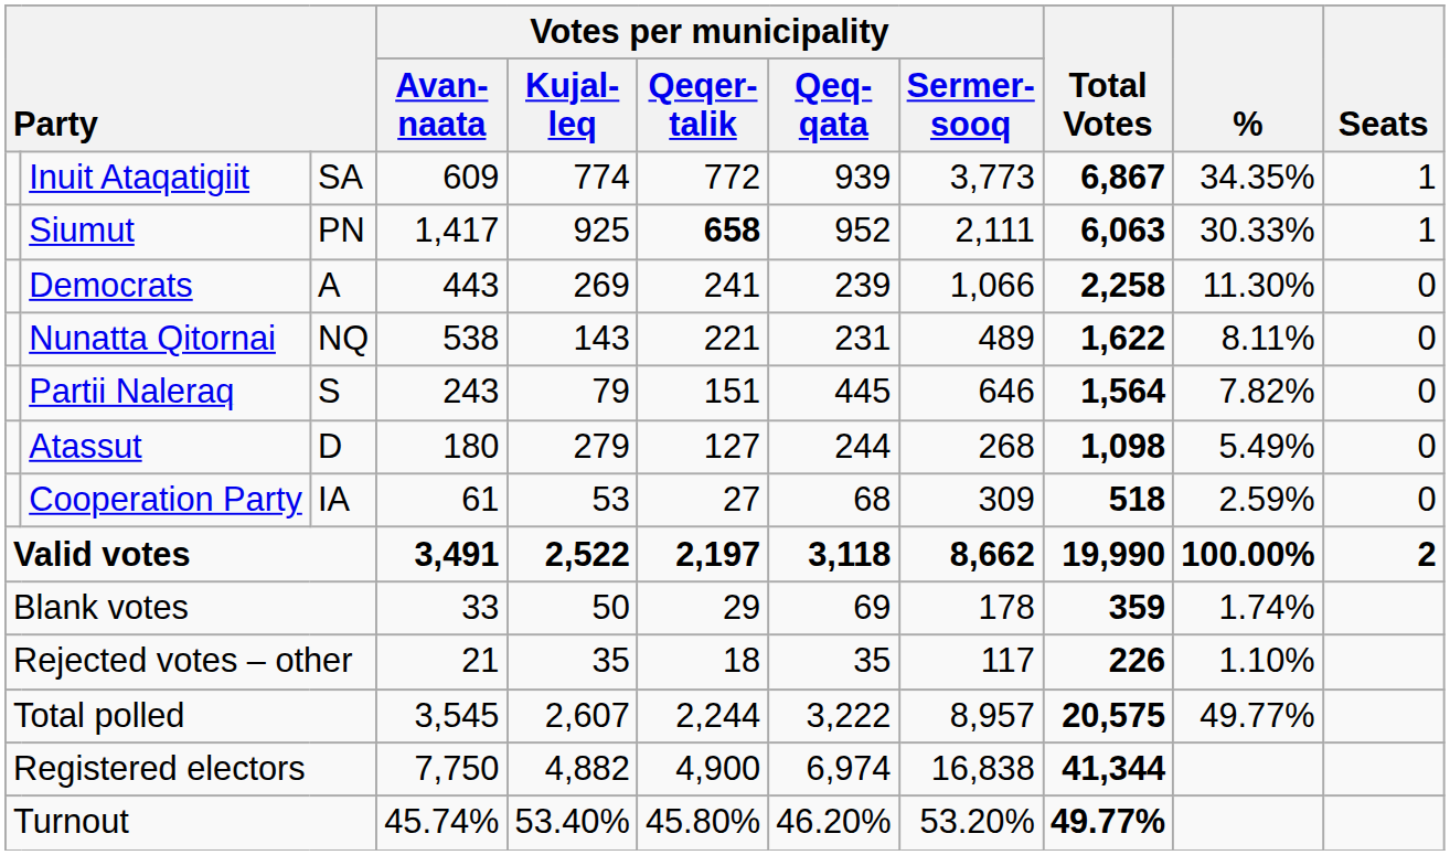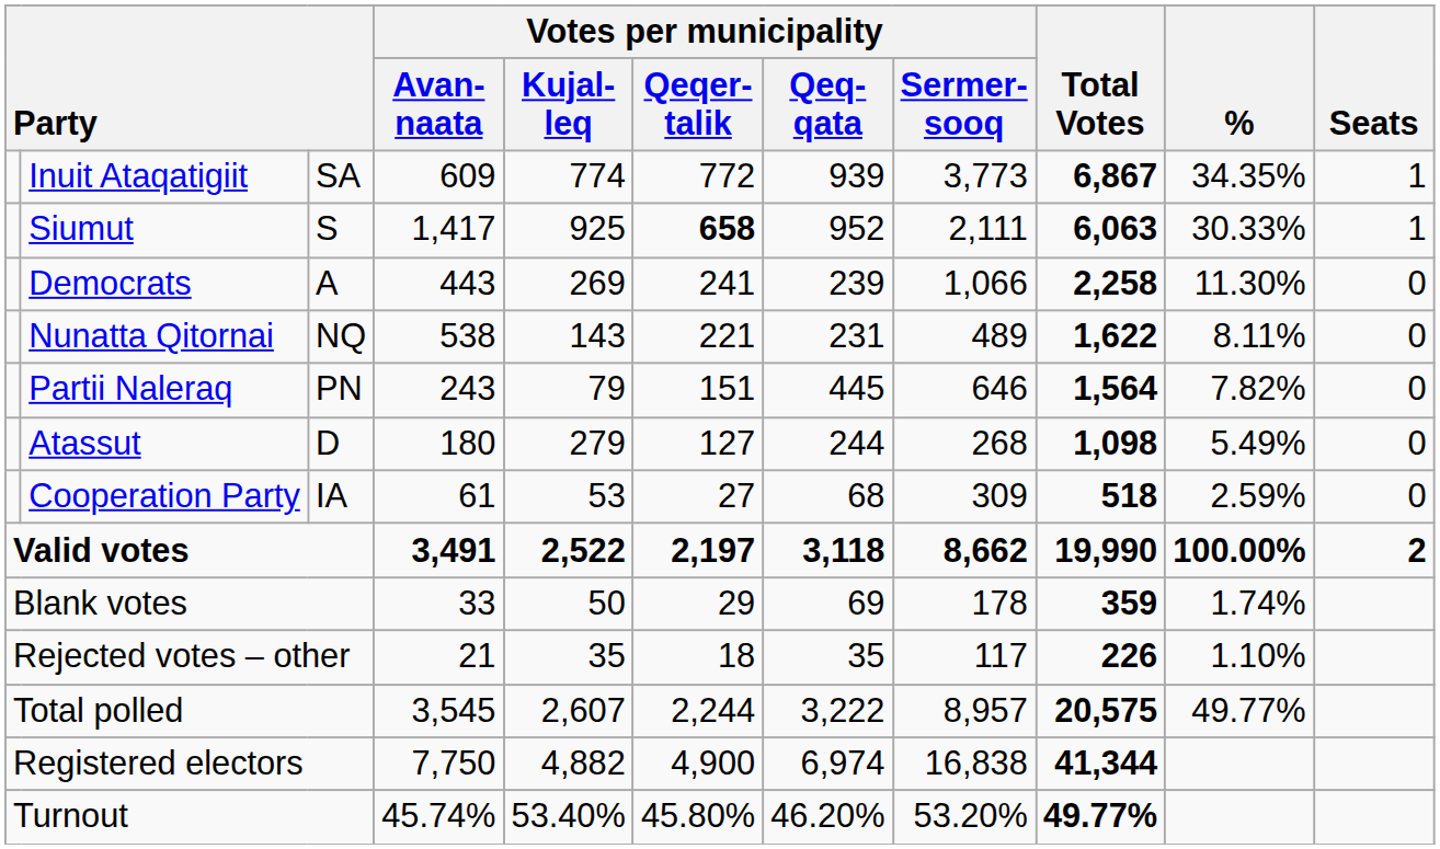Siumut | column 3: PN -> S
Partii Naleraq | column 3: S -> PN
